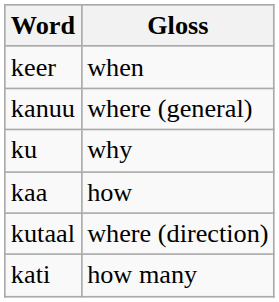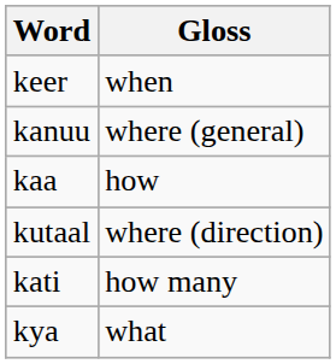- row: ku | why
+ row: kya | what
